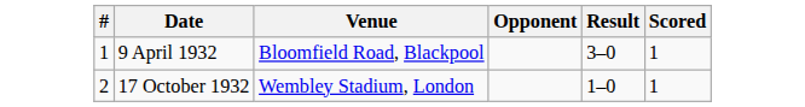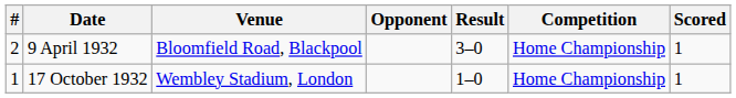+ column: Competition | Home Championship | Home Championship
9 April 1932 | #: 1 -> 2
17 October 1932 | #: 2 -> 1
